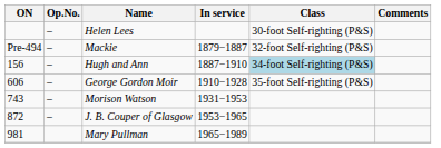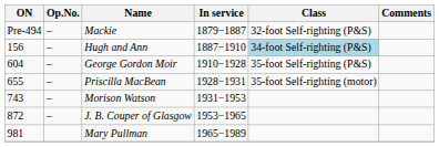- row: – | Helen Lees | 30-foot Self-righting (P&S)
George Gordon Moir | ON: 606 -> 604
+ row: 655 | – | Priscilla MacBean | 1928−1931 | 35-foot Self-righting (motor)
